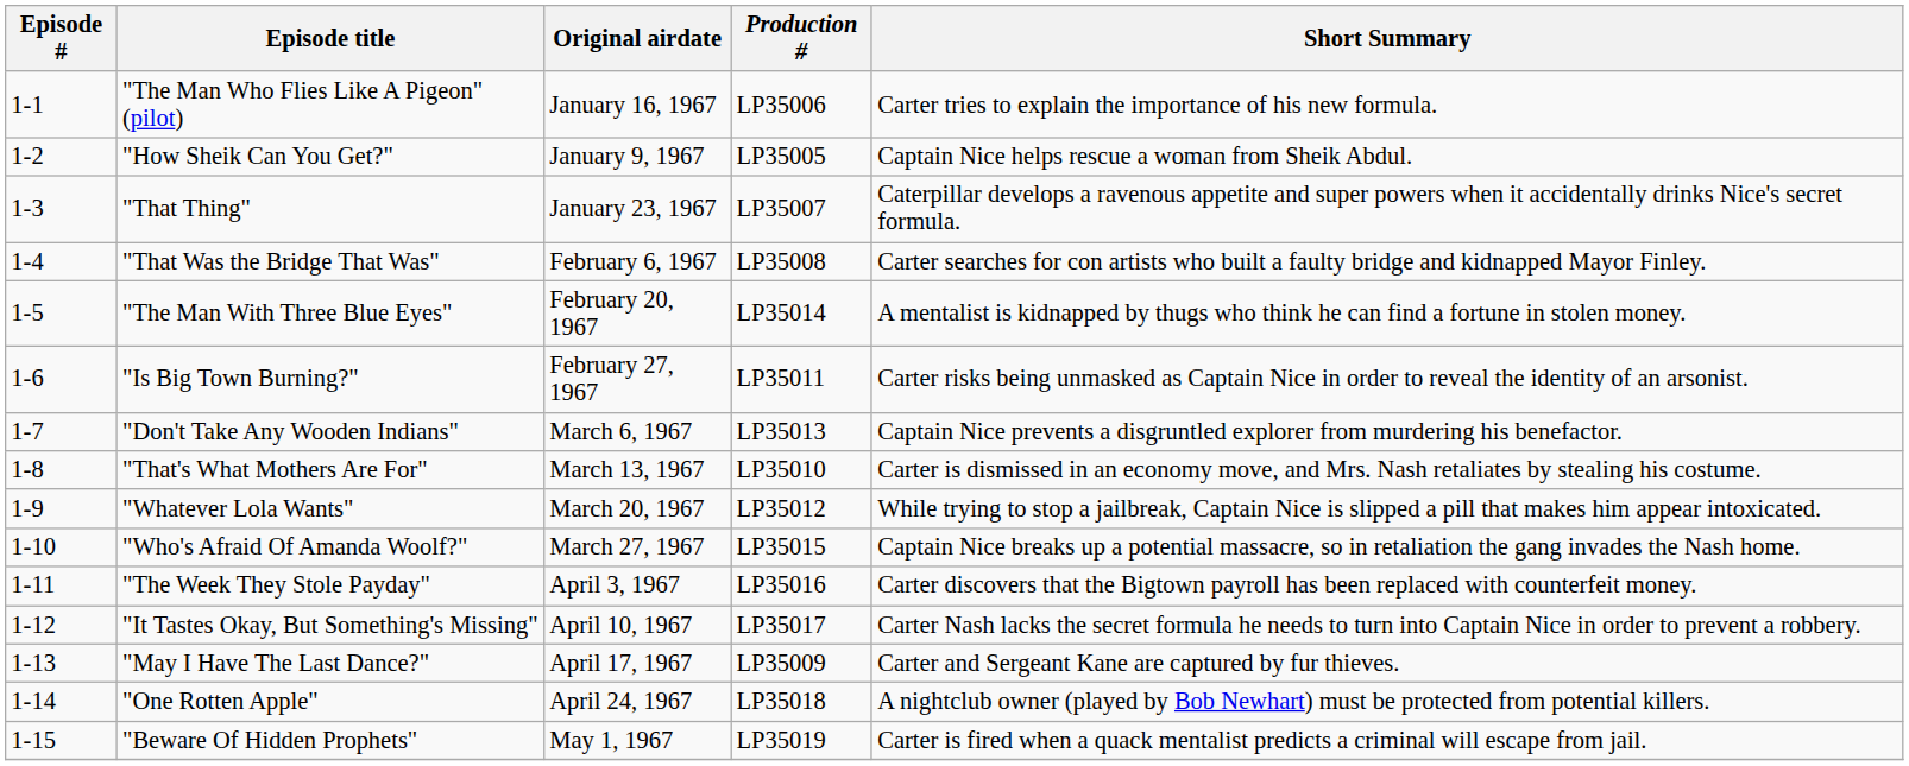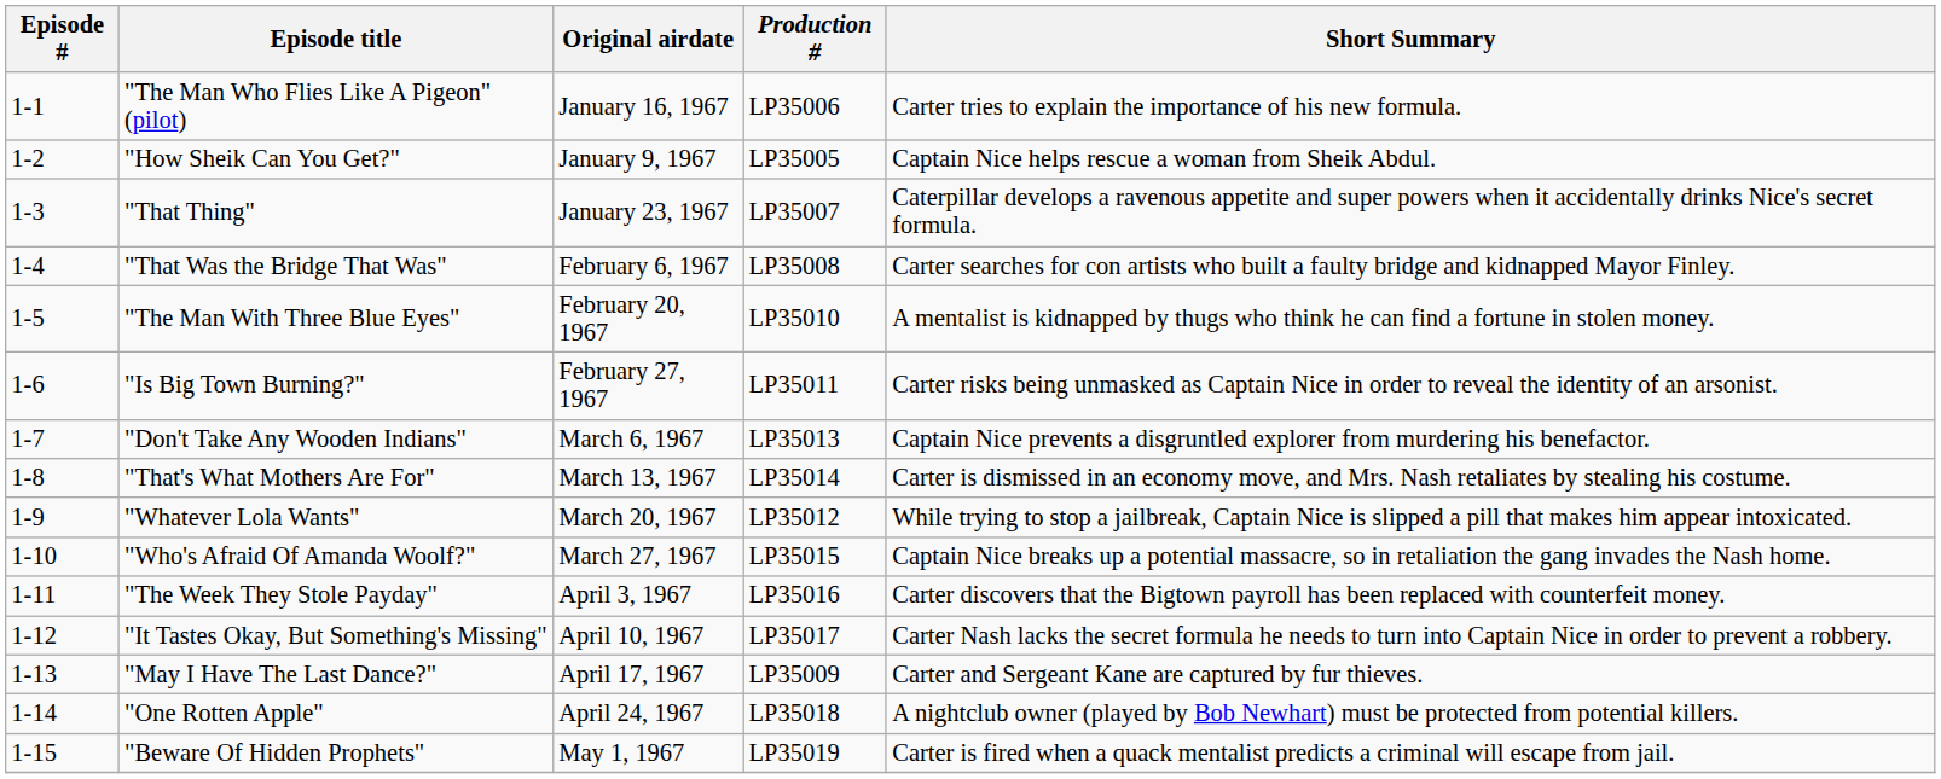"The Man With Three Blue Eyes" | Production #: LP35014 -> LP35010
"That's What Mothers Are For" | Production #: LP35010 -> LP35014
